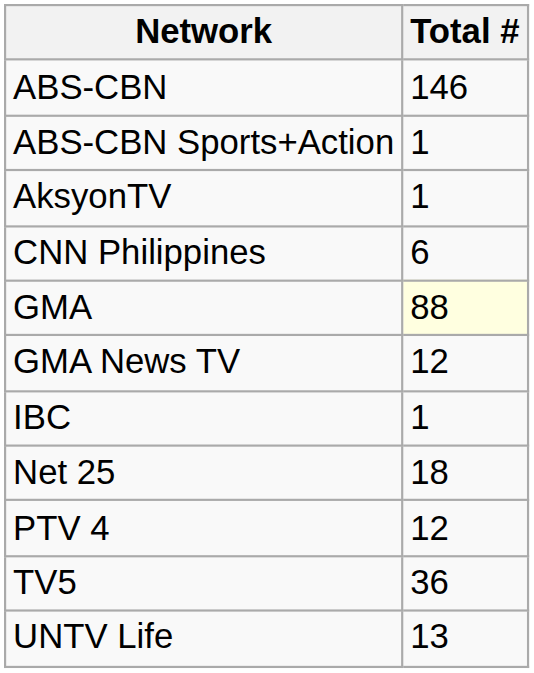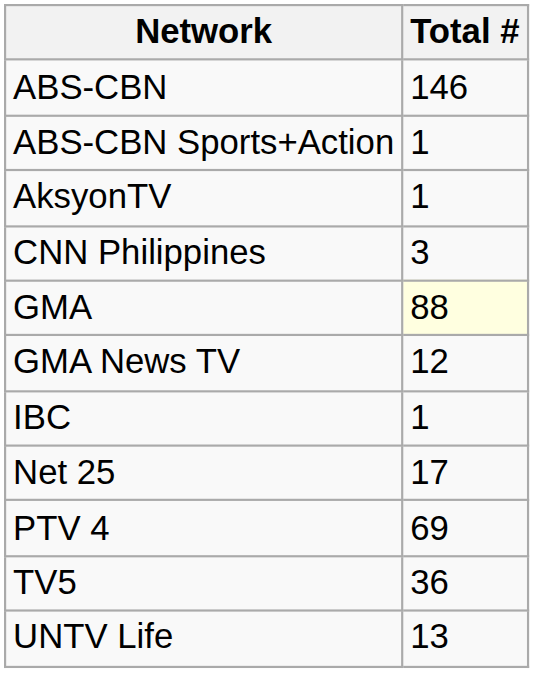CNN Philippines | Total #: 6 -> 3
Net 25 | Total #: 18 -> 17
PTV 4 | Total #: 12 -> 69
